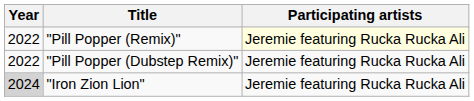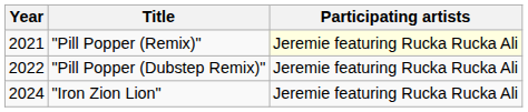"Pill Popper (Remix)" | Year: 2022 -> 2021
"Iron Zion Lion" | Year: lightgrey background -> no background
